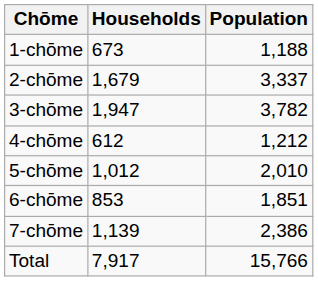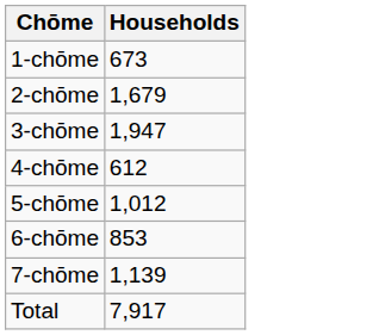- column: Population | 1,188 | 3,337 | 3,782 | 1,212 | 2,010 | 1,851 | 2,386 | 15,766
